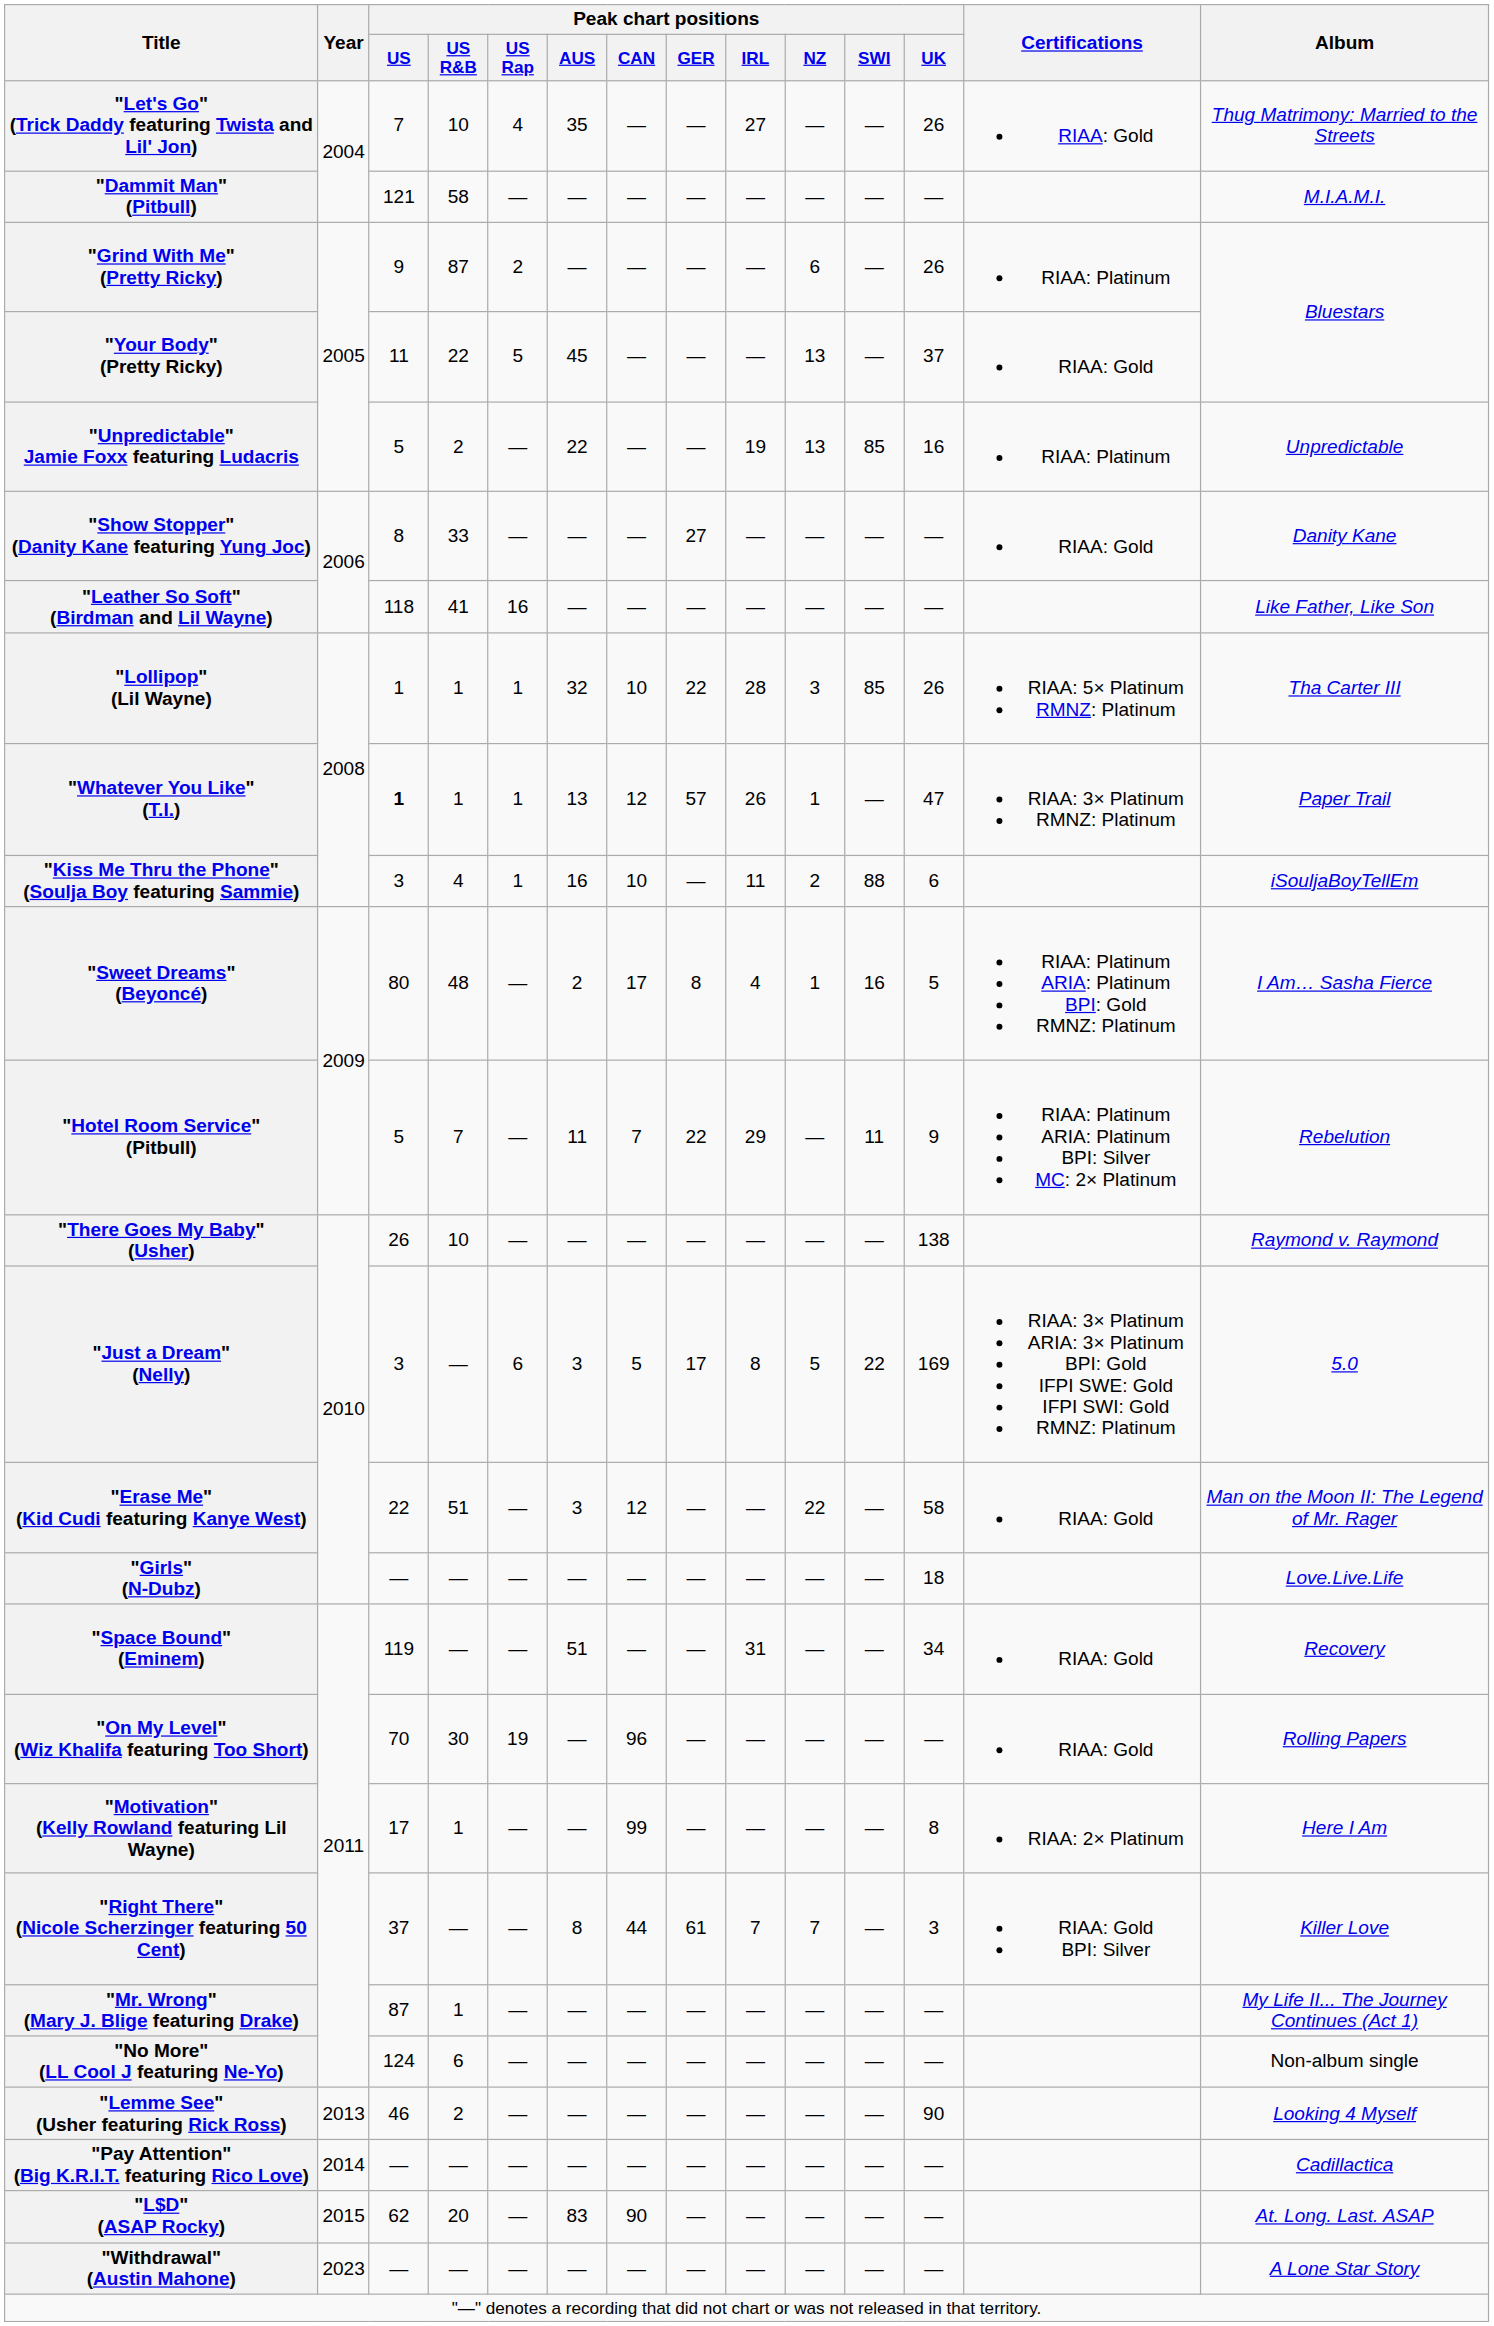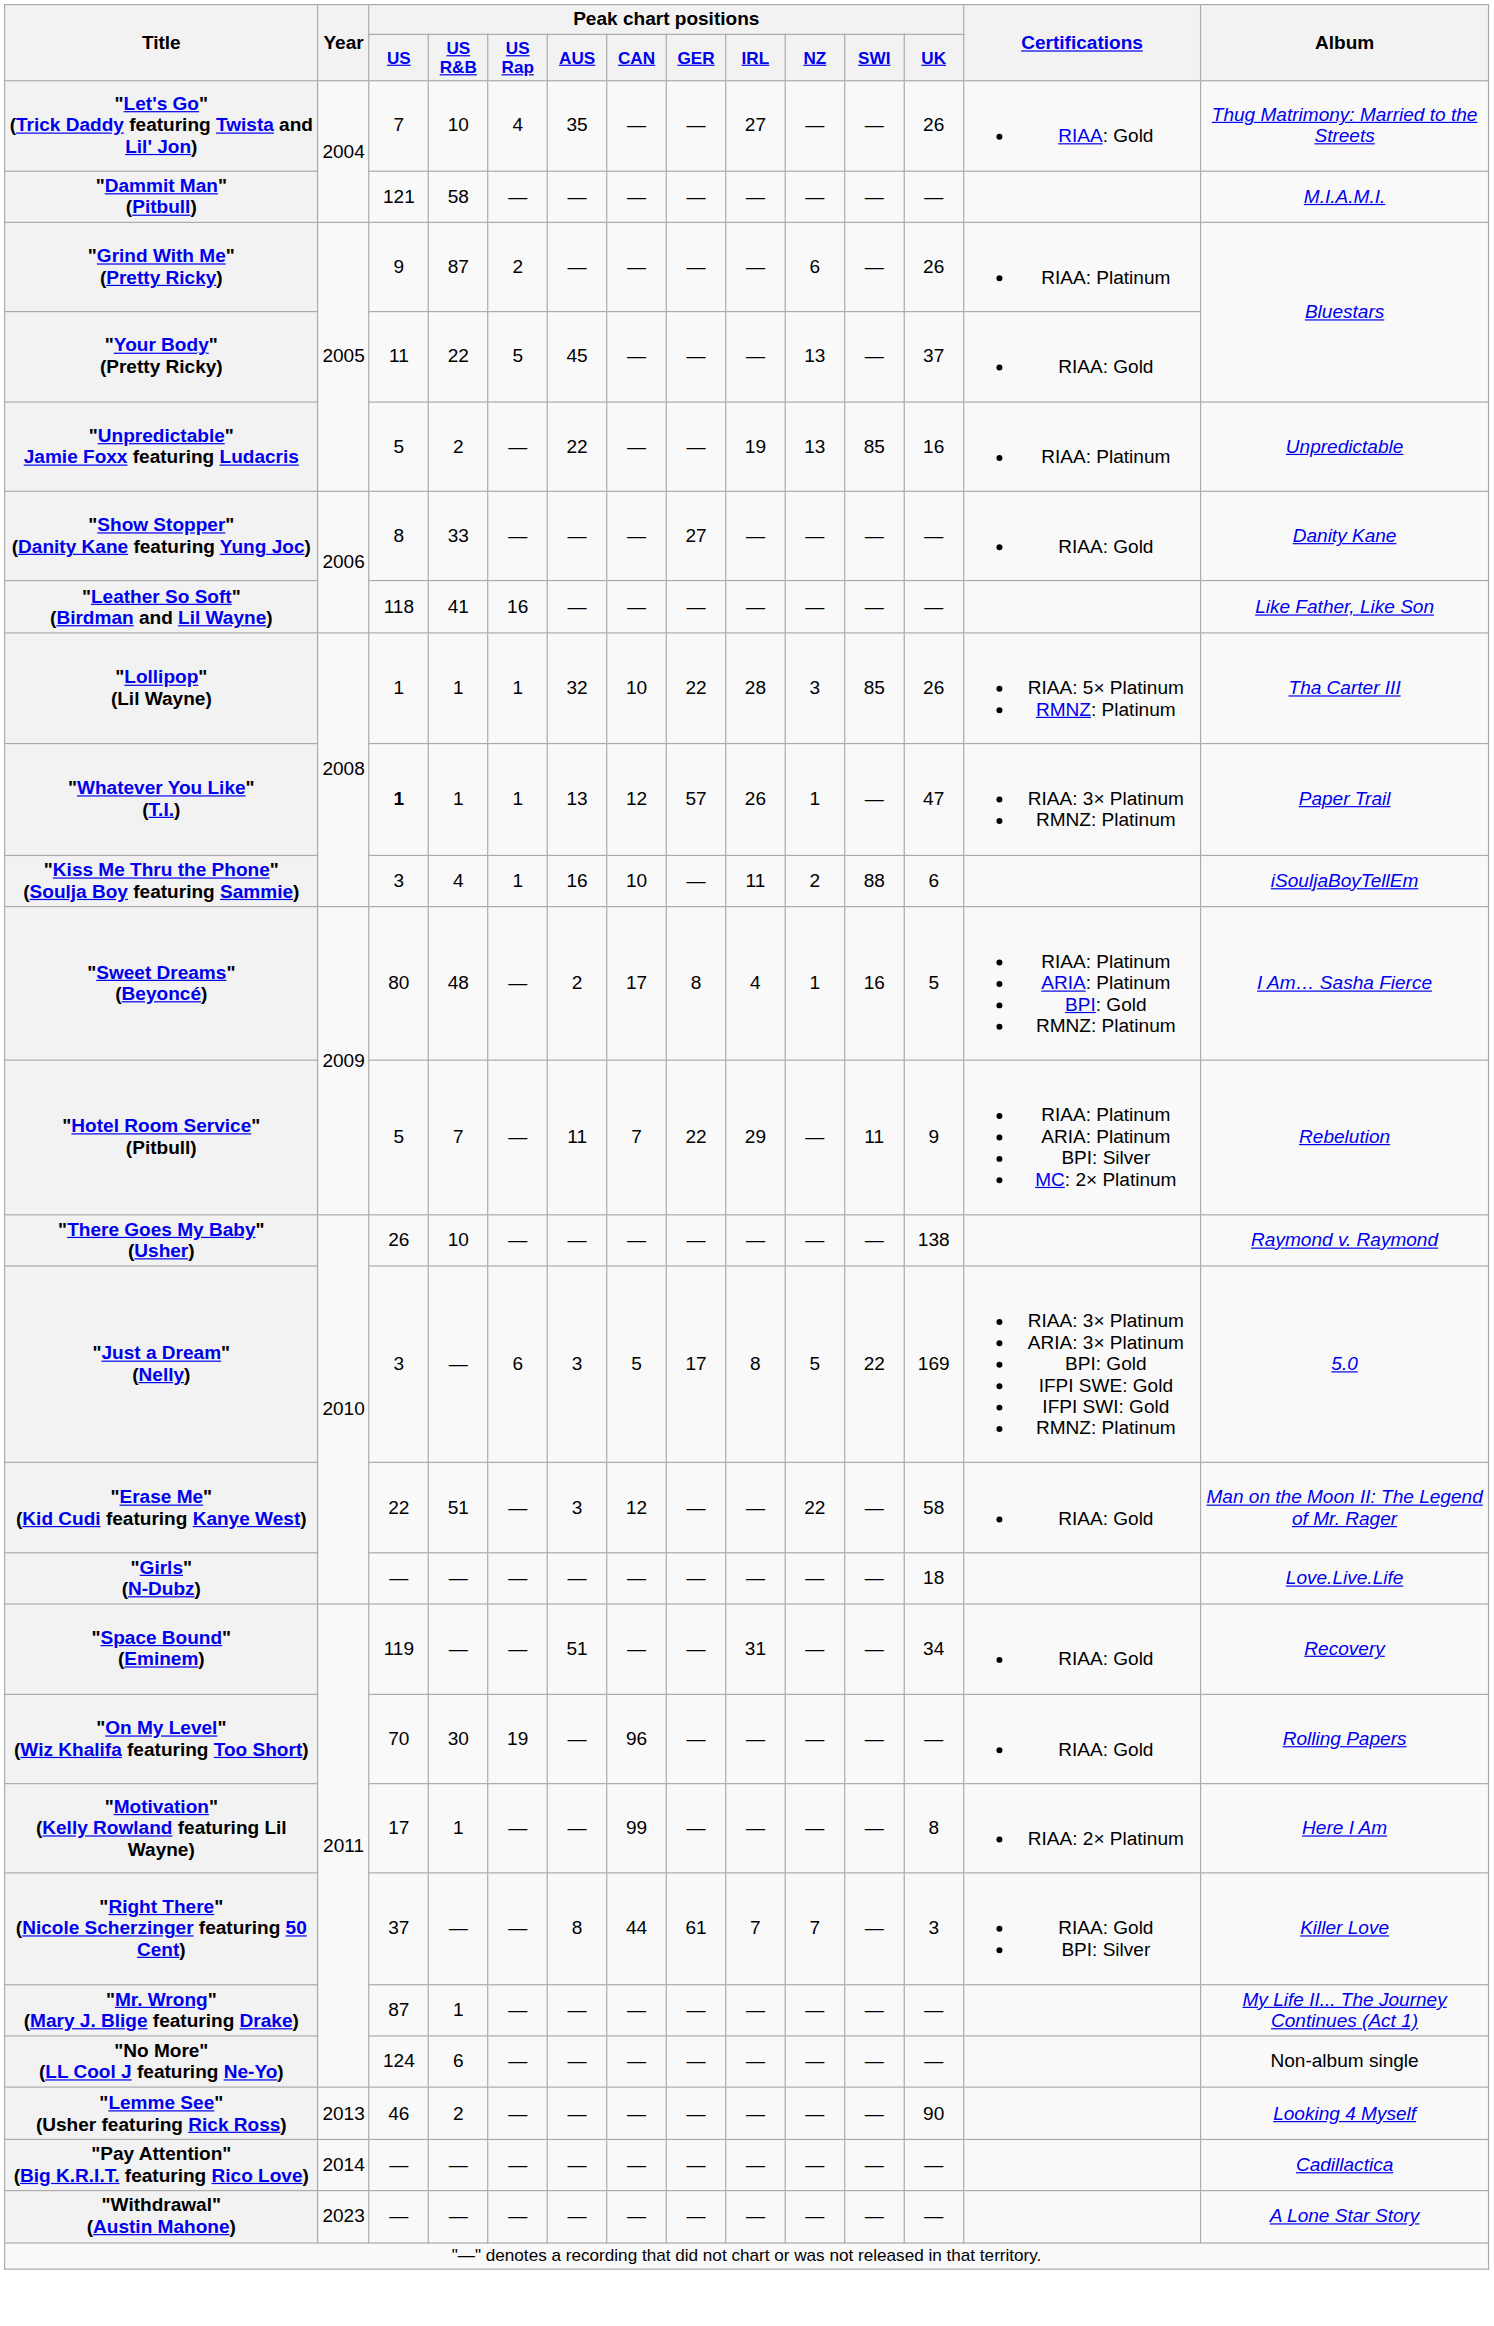- row: "L$D" (ASAP Rocky) | 2015 | 62 | 20 | — | 83 | 90 | — | — | — | — | — | At. Long. Last. ASAP
